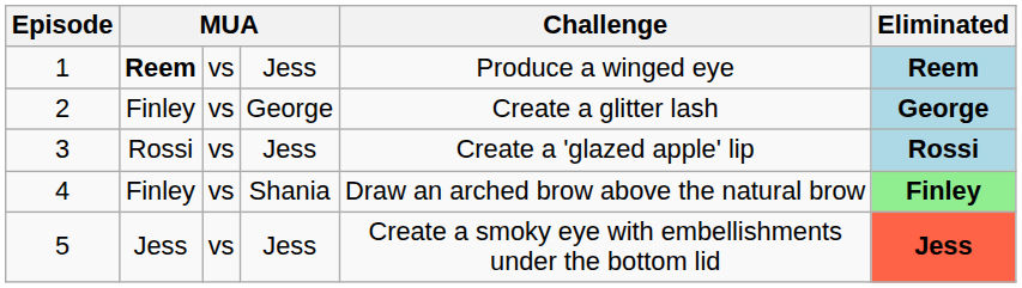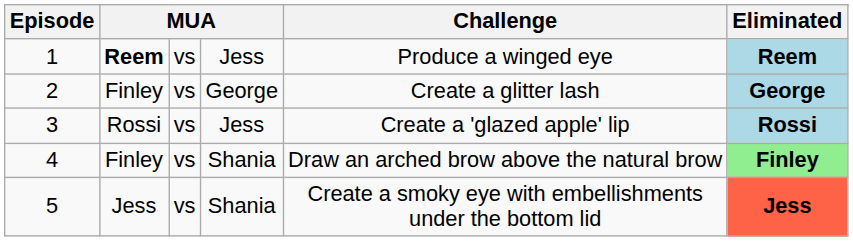5 | column 4: Jess -> Shania
